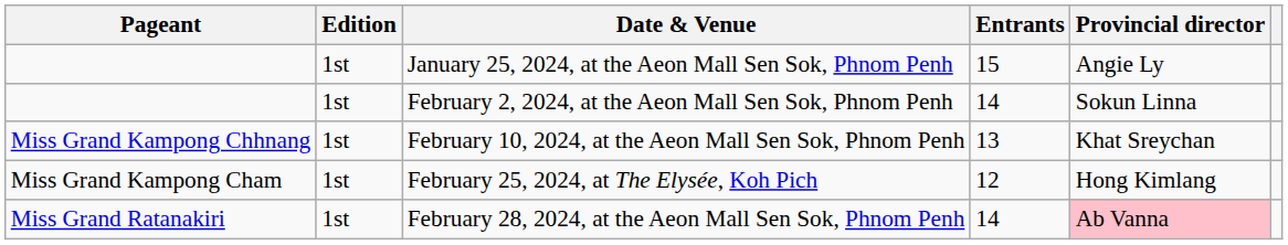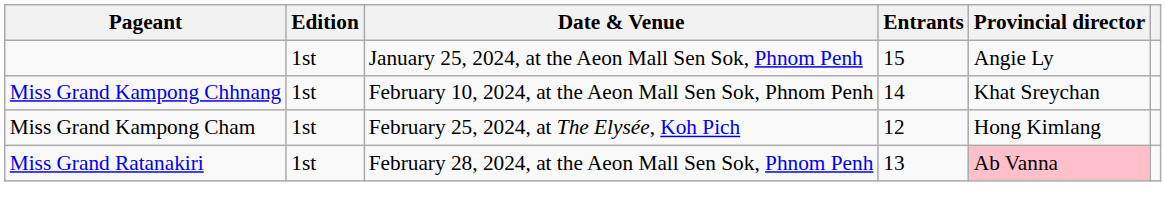- row: 1st | February 2, 2024, at the Aeon Mall Sen Sok, Phnom Penh | 14 | Sokun Linna
February 10, 2024, at the Aeon Mall Sen Sok, Phnom Penh | Entrants: 13 -> 14
February 28, 2024, at the Aeon Mall Sen Sok, Phnom Penh | Entrants: 14 -> 13
